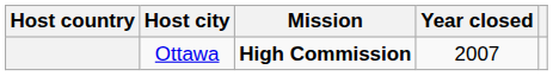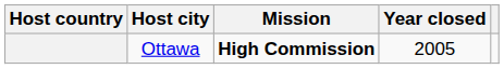Ottawa | Year closed: 2007 -> 2005
